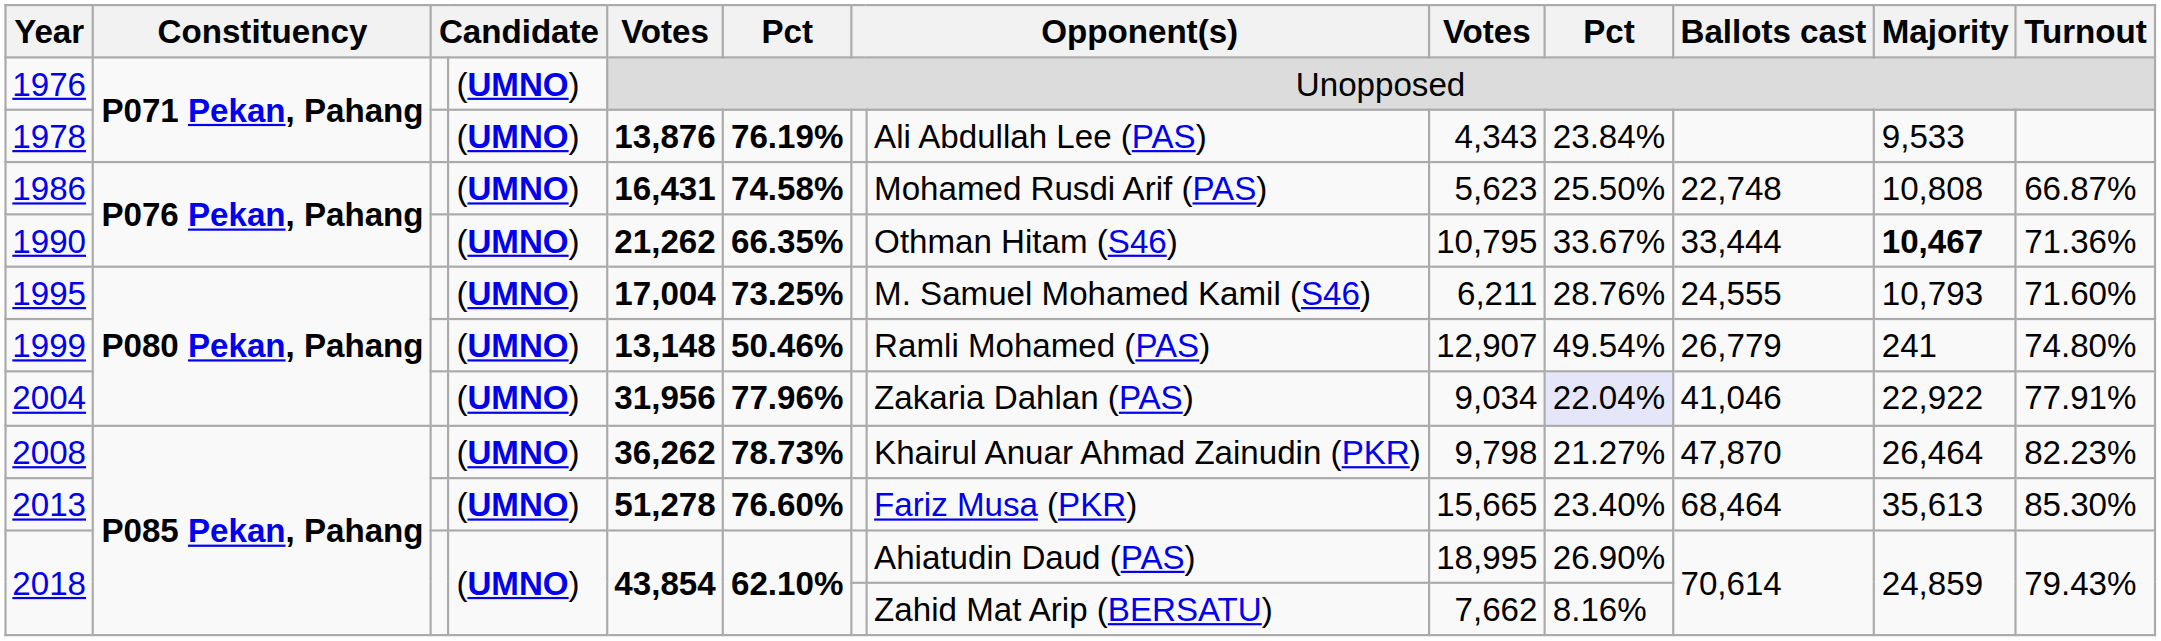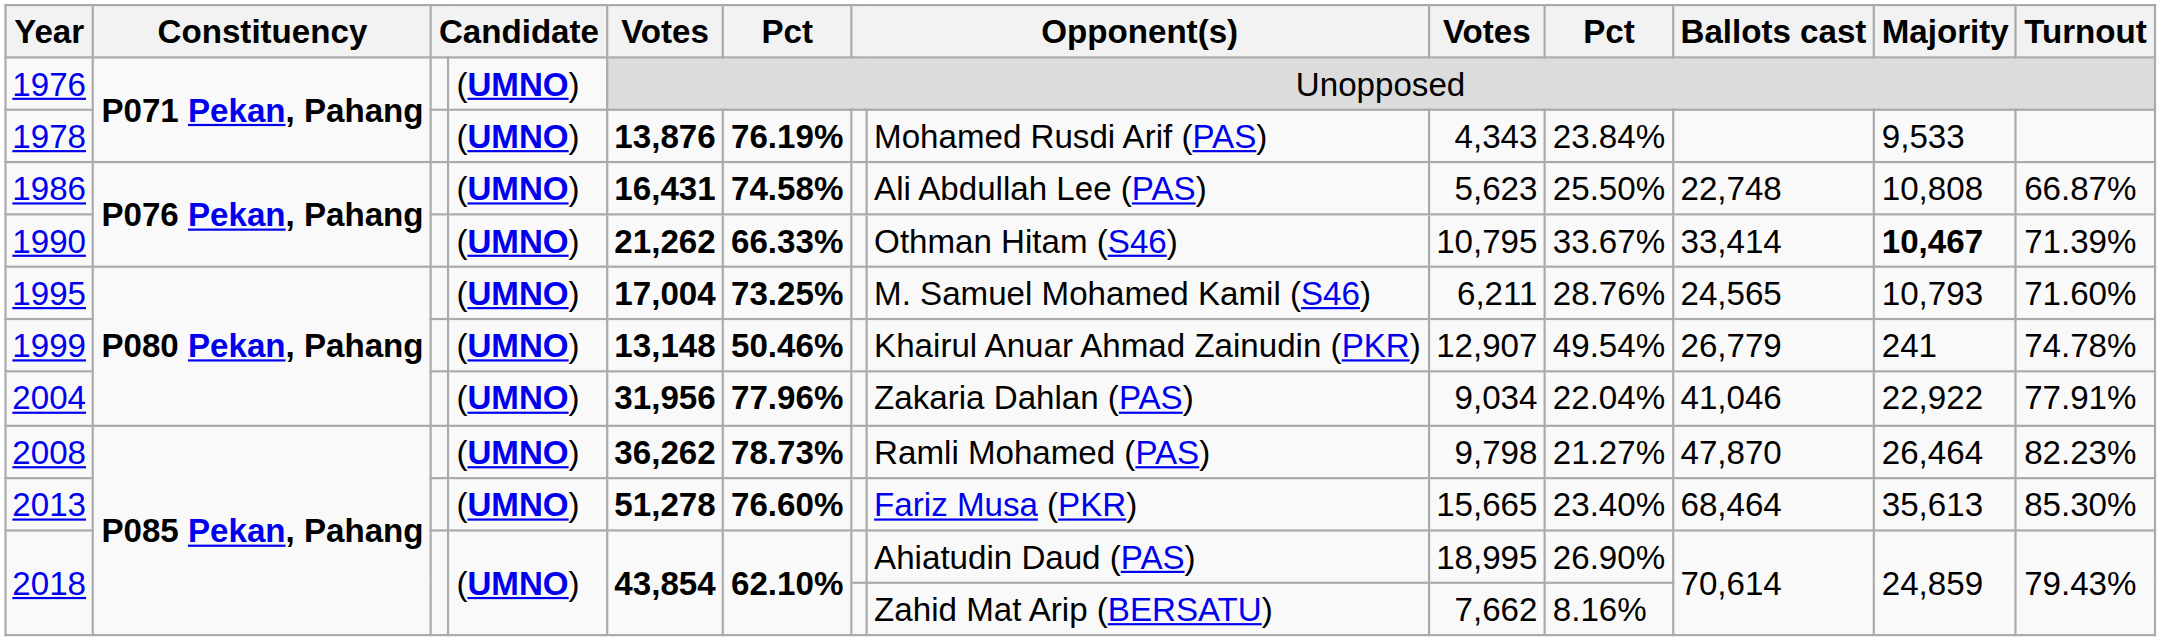1978 | column 8: Ali Abdullah Lee (PAS) -> Mohamed Rusdi Arif (PAS)
1986 | column 8: Mohamed Rusdi Arif (PAS) -> Ali Abdullah Lee (PAS)
1990 | column 6: 66.35% -> 66.33%
1990 | Ballots cast: 33,444 -> 33,414
1990 | Turnout: 71.36% -> 71.39%
1995 | Ballots cast: 24,555 -> 24,565
1999 | column 8: Ramli Mohamed (PAS) -> Khairul Anuar Ahmad Zainudin (PKR)
1999 | Turnout: 74.80% -> 74.78%
2004 | column 10: lavender background -> no background
2008 | column 8: Khairul Anuar Ahmad Zainudin (PKR) -> Ramli Mohamed (PAS)
